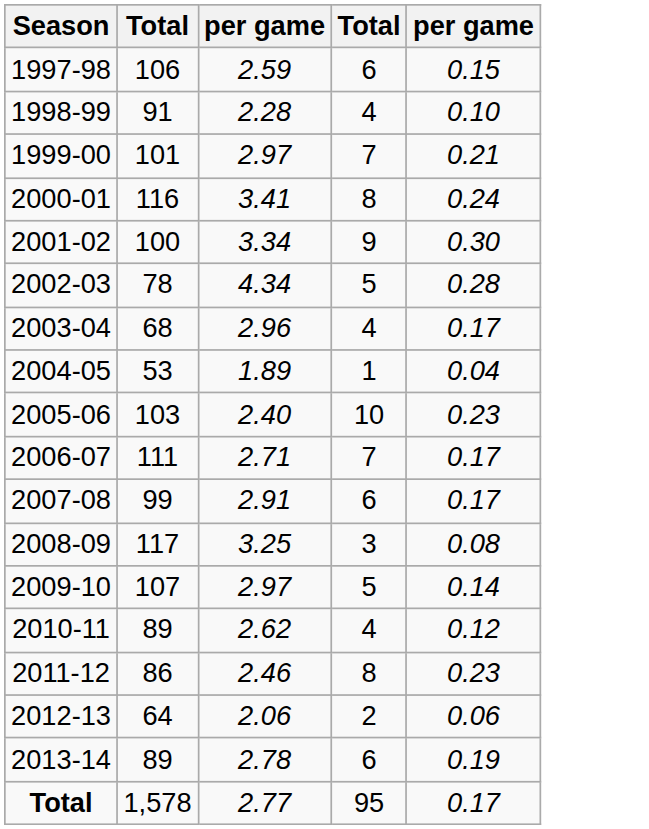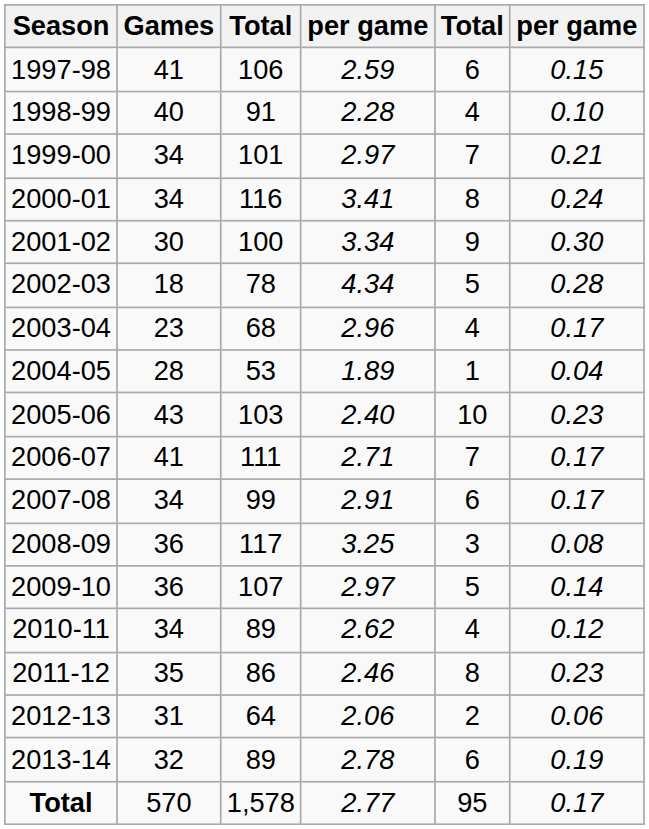+ column: Games | 41 | 40 | 34 | 34 | 30 | 18 | 23 | 28 | 43 | 41 | 34 | 36 | 36 | 34 | 35 | 31 | 32 | 570
